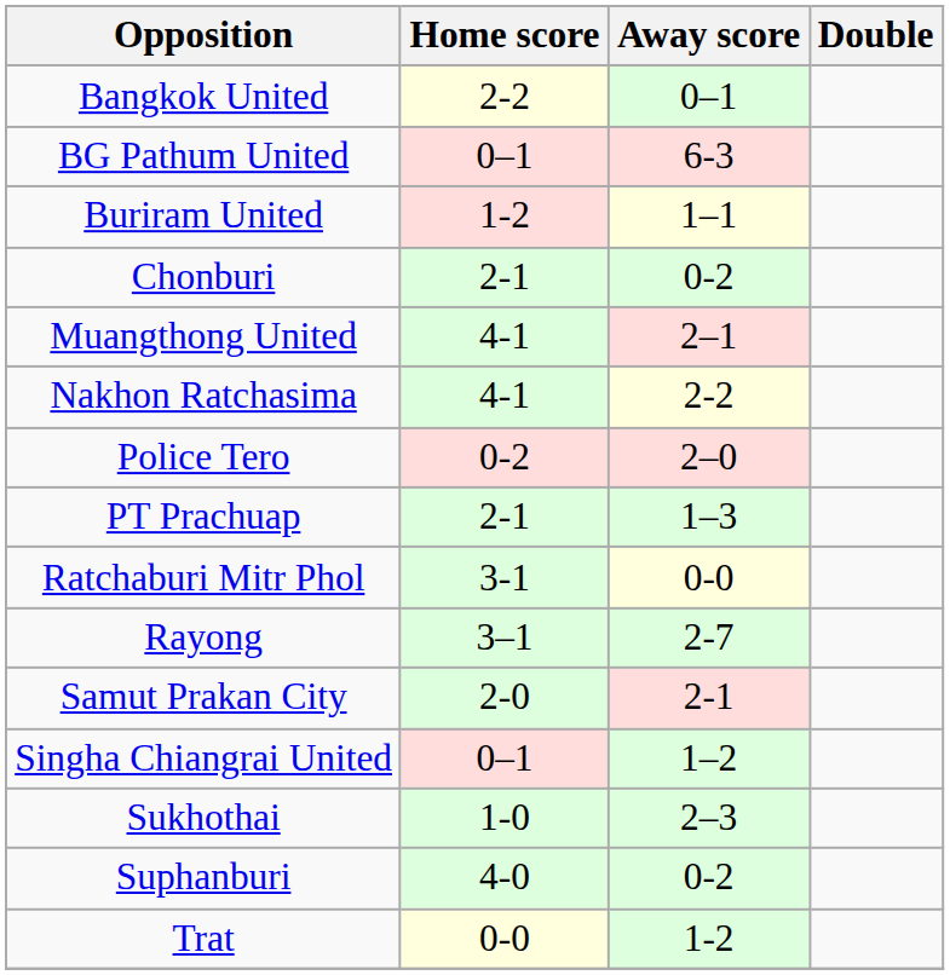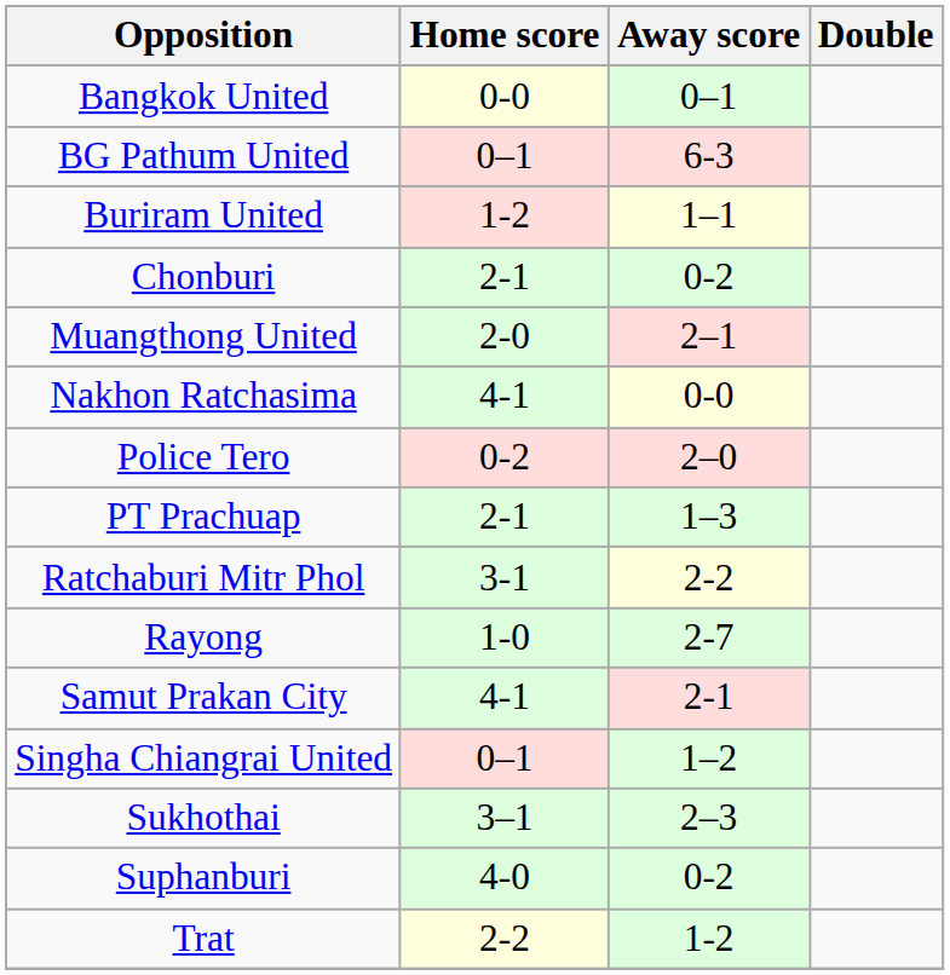Bangkok United | Home score: 2-2 -> 0-0
Muangthong United | Home score: 4-1 -> 2-0
Nakhon Ratchasima | Away score: 2-2 -> 0-0
Ratchaburi Mitr Phol | Away score: 0-0 -> 2-2
Rayong | Home score: 3–1 -> 1-0
Samut Prakan City | Home score: 2-0 -> 4-1
Sukhothai | Home score: 1-0 -> 3–1
Trat | Home score: 0-0 -> 2-2
